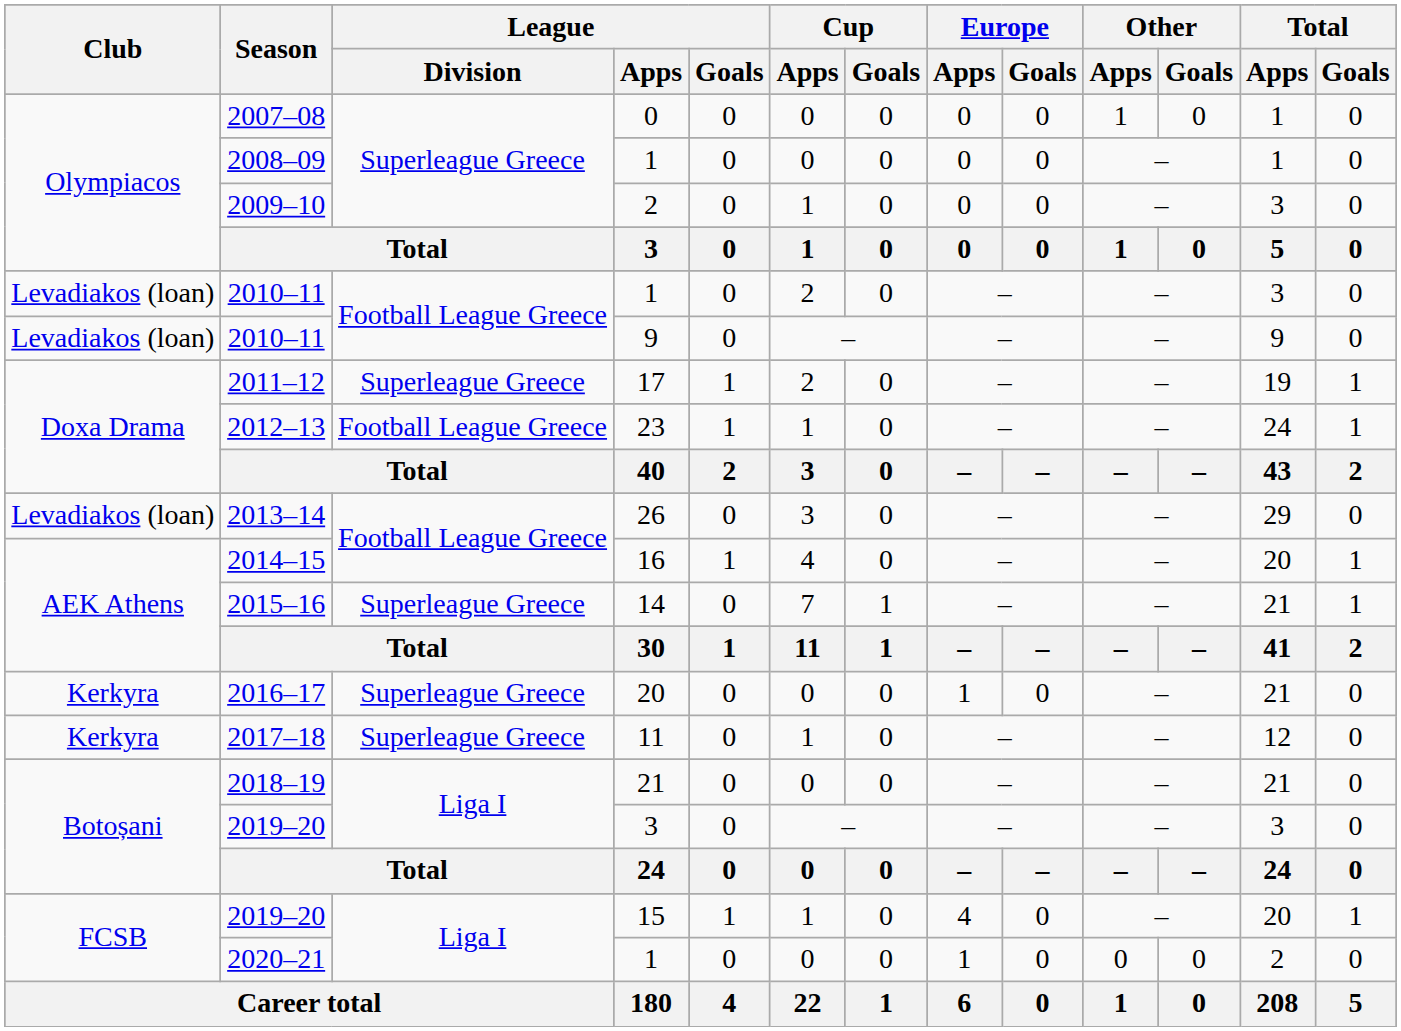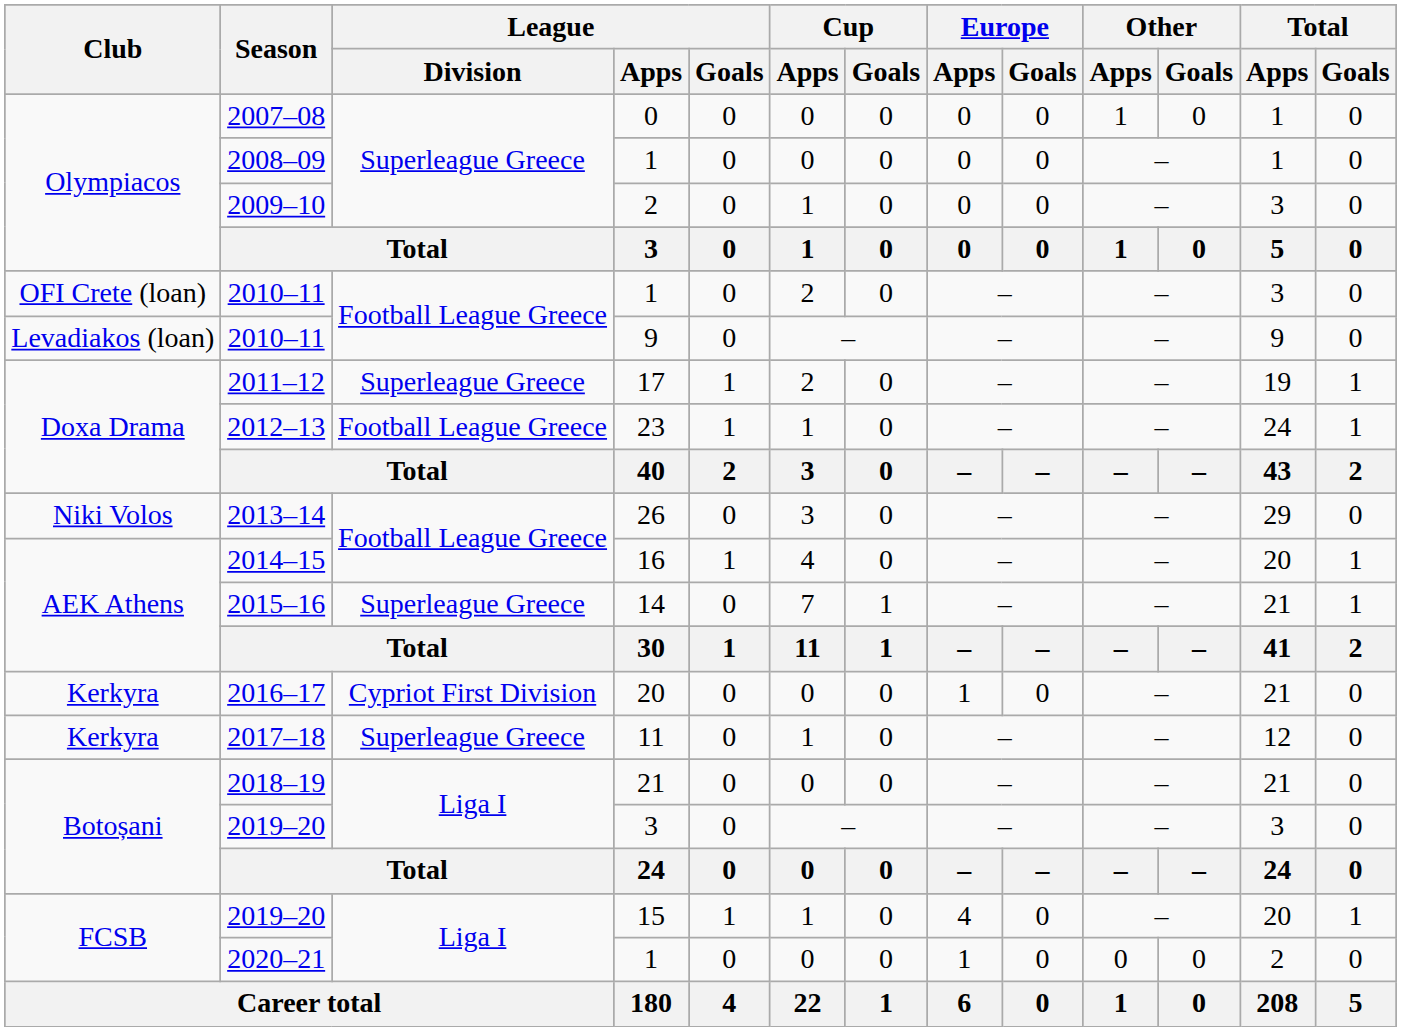2010–11 / 1 | Club: Levadiakos (loan) -> OFI Crete (loan)
2013–14 | Club: Levadiakos (loan) -> Niki Volos
2016–17 | League / Division: Superleague Greece -> Cypriot First Division
